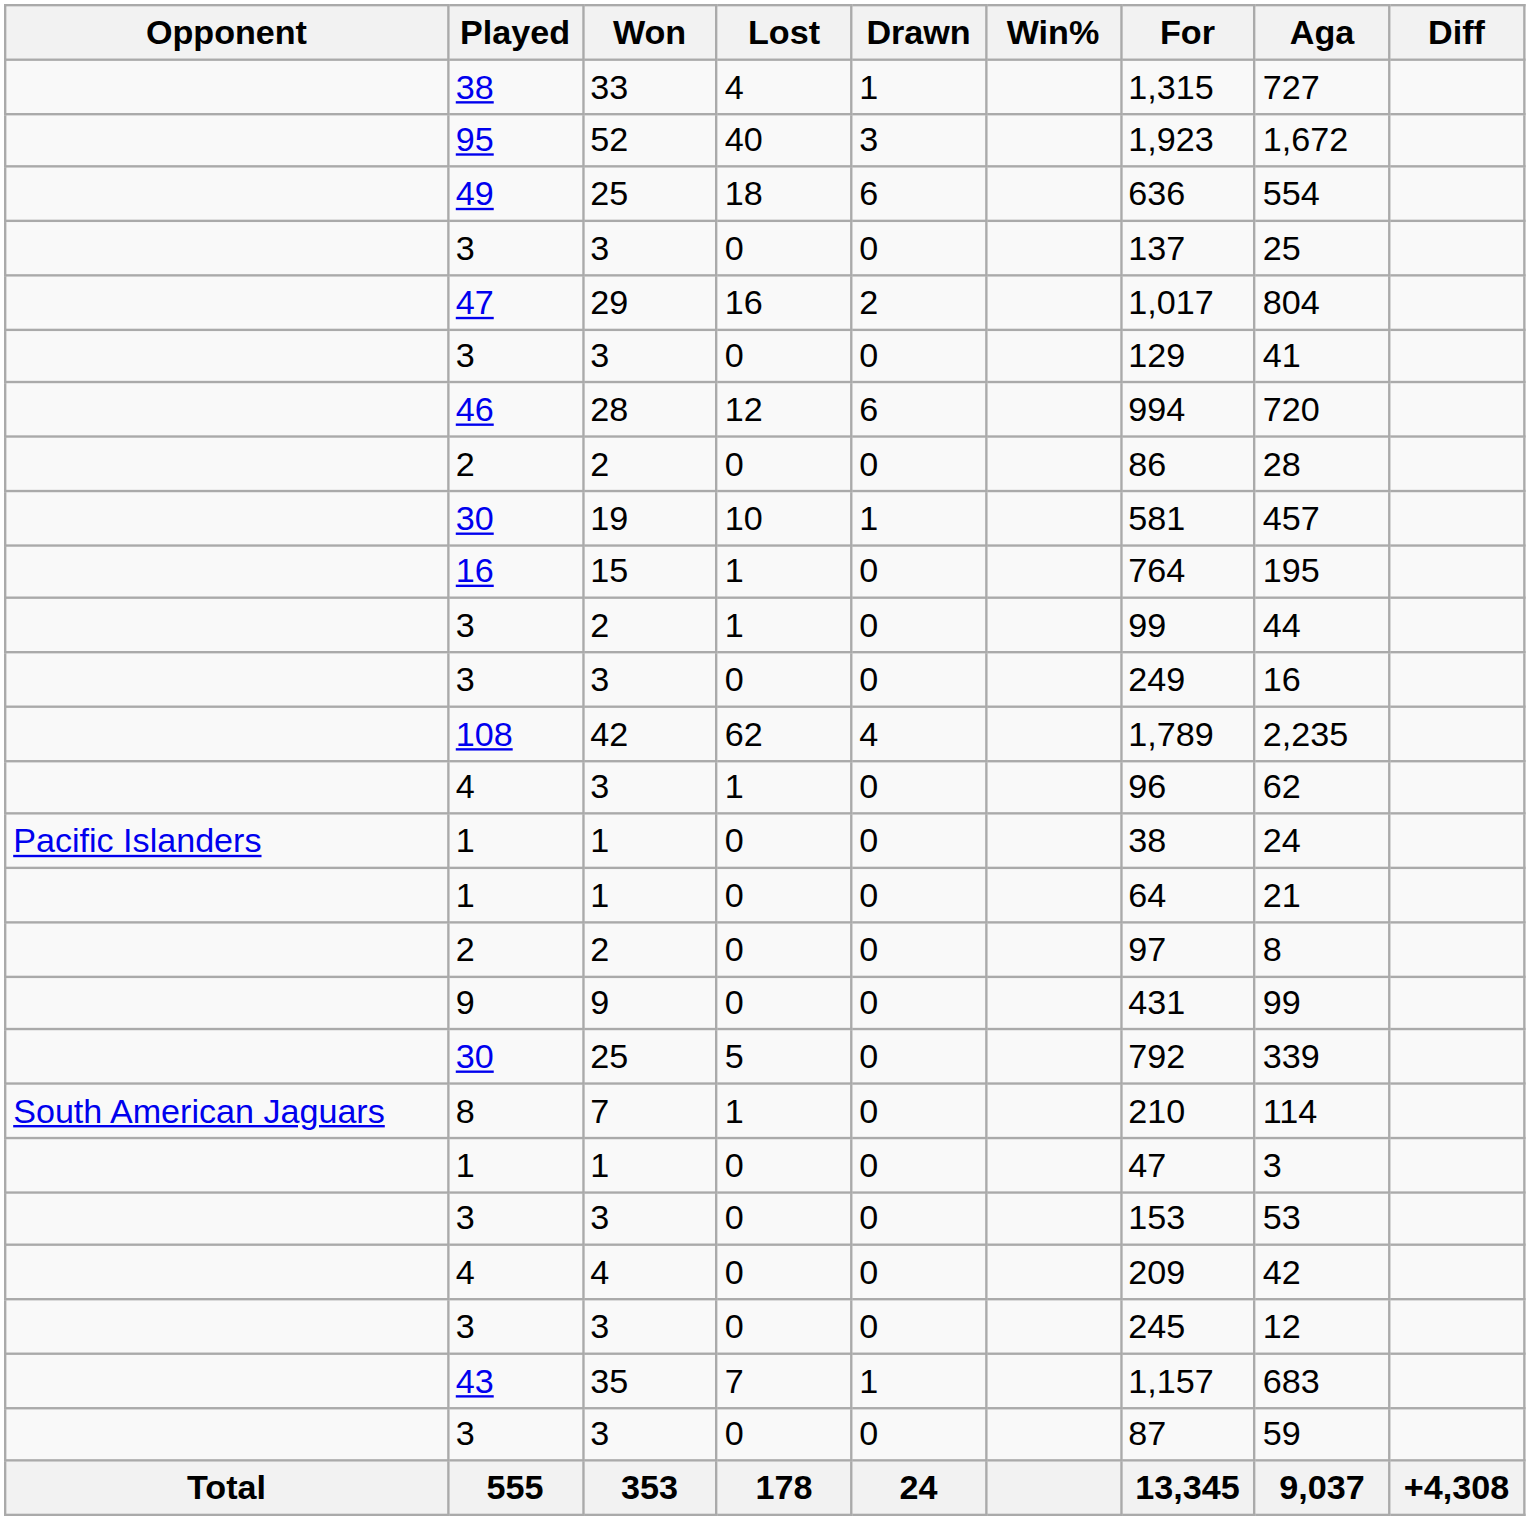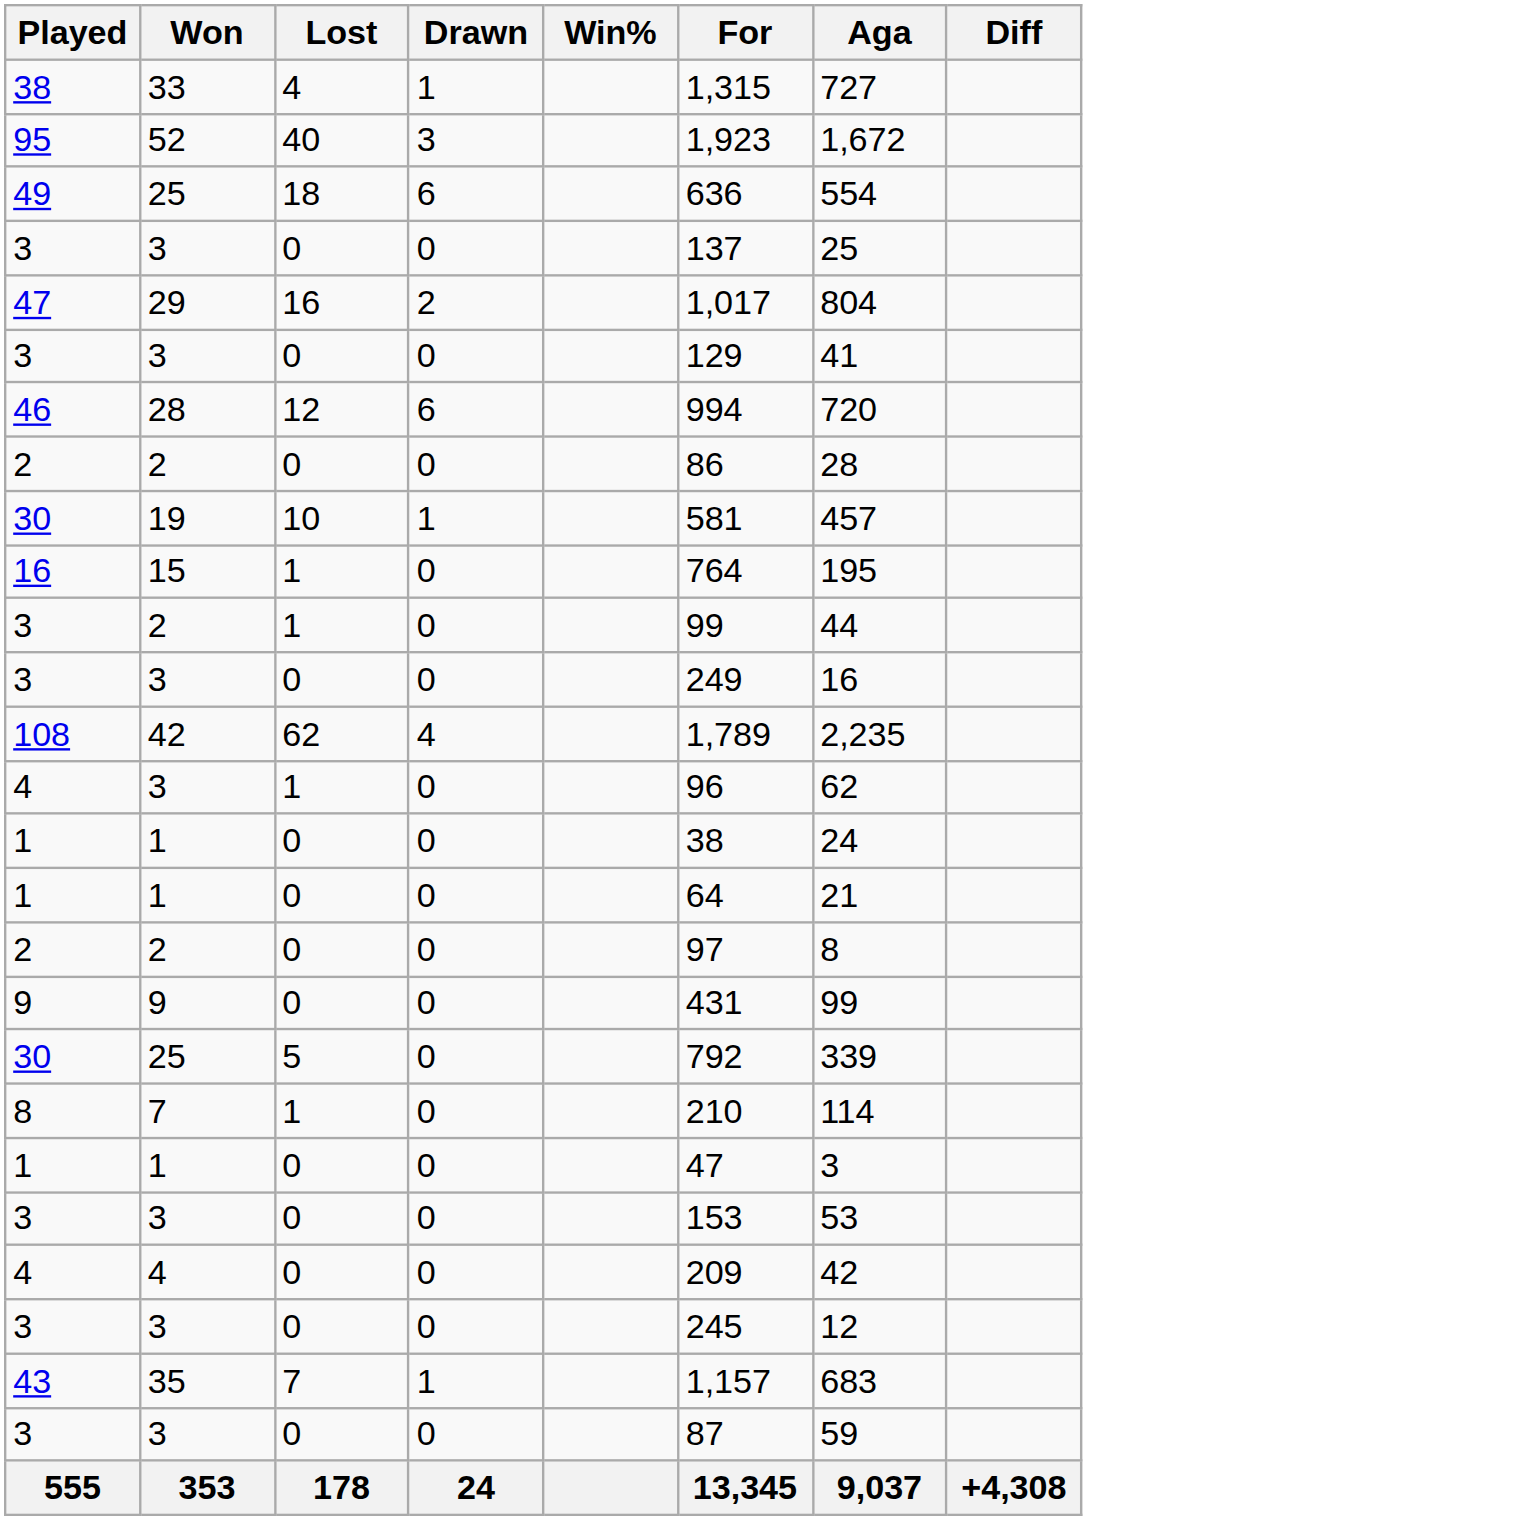- column: Opponent | Pacific Islanders | South American Jaguars | Total
